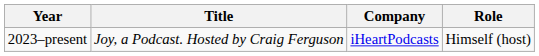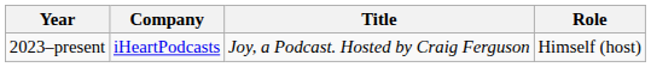columns swapped: Title <-> Company
